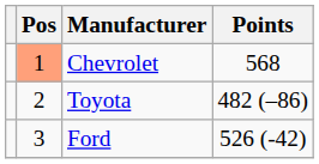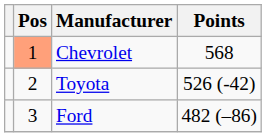Toyota | Points: 482 (–86) -> 526 (-42)
Ford | Points: 526 (-42) -> 482 (–86)
